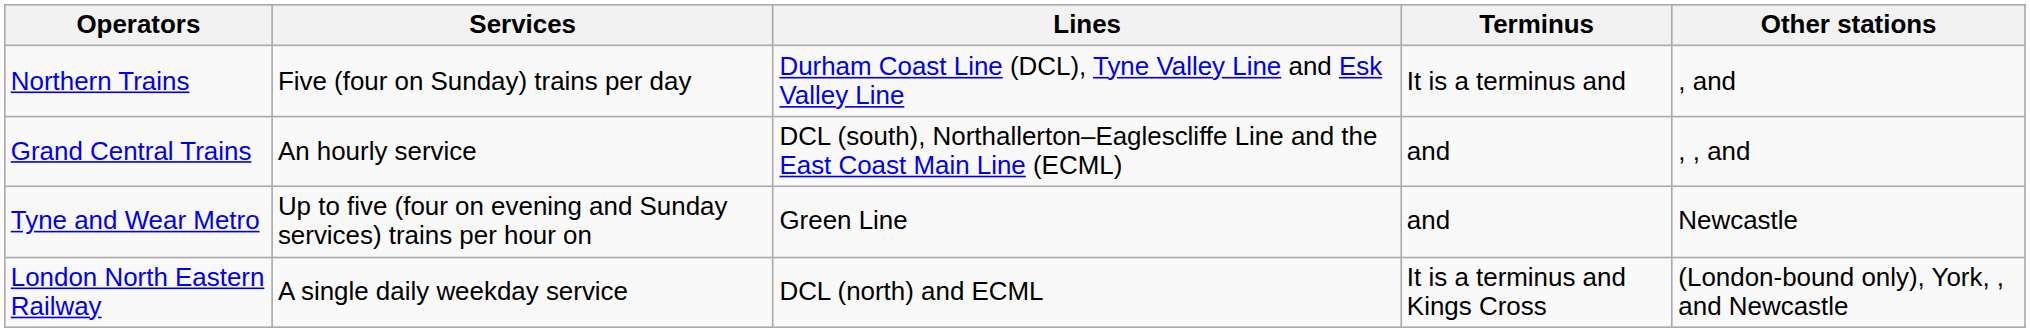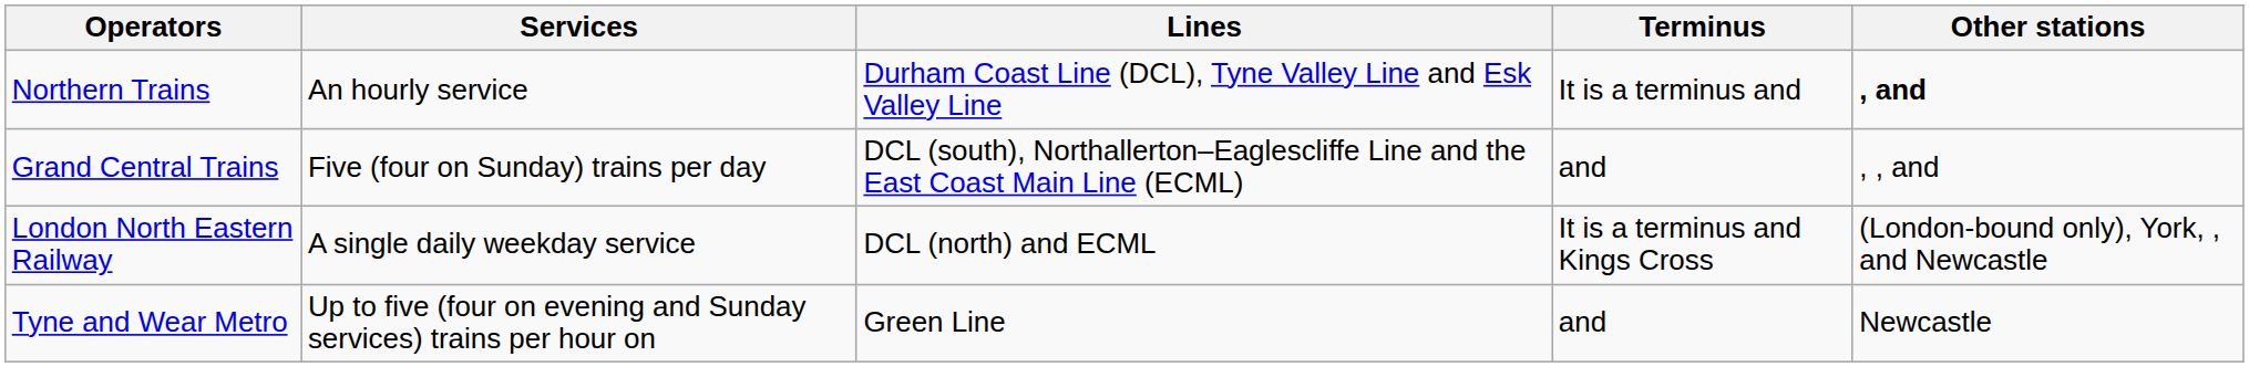Northern Trains | Services: Five (four on Sunday) trains per day -> An hourly service
Northern Trains | Other stations: normal -> bold
Grand Central Trains | Services: An hourly service -> Five (four on Sunday) trains per day
rows swapped: London North Eastern Railway <-> Tyne and Wear Metro
